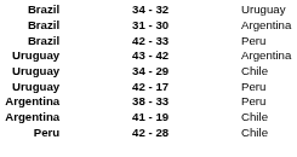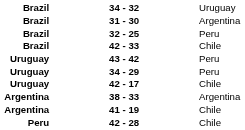+ row: Brazil | 32 - 25 | Peru
42 - 33 | column 3: Peru -> Chile
43 - 42 | column 3: Argentina -> Peru
34 - 29 | column 3: Chile -> Peru
42 - 17 | column 3: Peru -> Chile
38 - 33 | column 3: Peru -> Argentina
